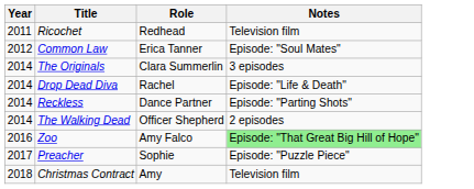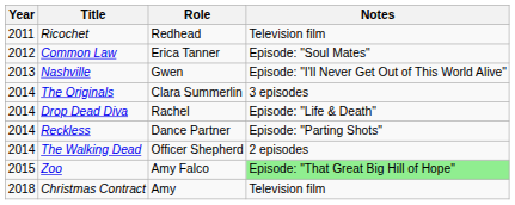+ row: 2013 | Nashville | Gwen | Episode: "I'll Never Get Out of This World Alive"
Zoo | Year: 2016 -> 2015
- row: 2017 | Preacher | Sophie | Episode: "Puzzle Piece"
